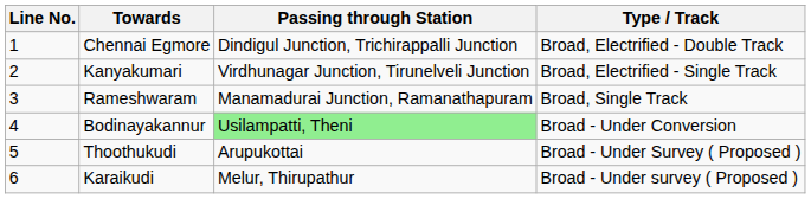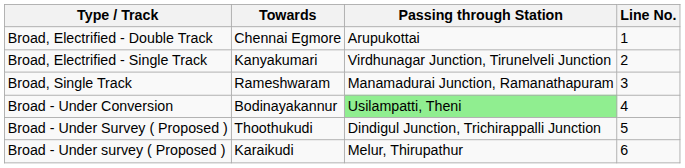columns swapped: Line No. <-> Type / Track
Chennai Egmore | Passing through Station: Dindigul Junction, Trichirappalli Junction -> Arupukottai
Thoothukudi | Passing through Station: Arupukottai -> Dindigul Junction, Trichirappalli Junction
